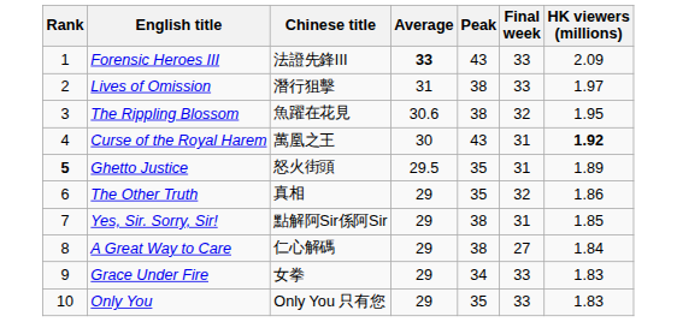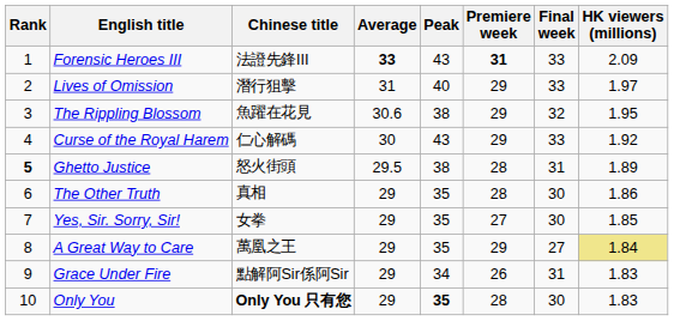+ column: Premiere week | 31 | 29 | 29 | 29 | 28 | 28 | 27 | 29 | 26 | 28
Lives of Omission | Peak: 38 -> 40
Curse of the Royal Harem | Chinese title: 萬凰之王 -> 仁心解碼
Curse of the Royal Harem | Final week: 31 -> 33
Curse of the Royal Harem | HK viewers (millions): bold -> normal
Ghetto Justice | Peak: 35 -> 38
The Other Truth | Final week: 32 -> 30
Yes, Sir. Sorry, Sir! | Chinese title: 點解阿Sir係阿Sir -> 女拳
Yes, Sir. Sorry, Sir! | Peak: 38 -> 35
Yes, Sir. Sorry, Sir! | Final week: 31 -> 30
A Great Way to Care | Chinese title: 仁心解碼 -> 萬凰之王
A Great Way to Care | Peak: 38 -> 35
A Great Way to Care | HK viewers (millions): no background -> khaki background
Grace Under Fire | Chinese title: 女拳 -> 點解阿Sir係阿Sir
Grace Under Fire | Final week: 33 -> 31
Only You | Chinese title: normal -> bold
Only You | Peak: normal -> bold
Only You | Final week: 33 -> 30
